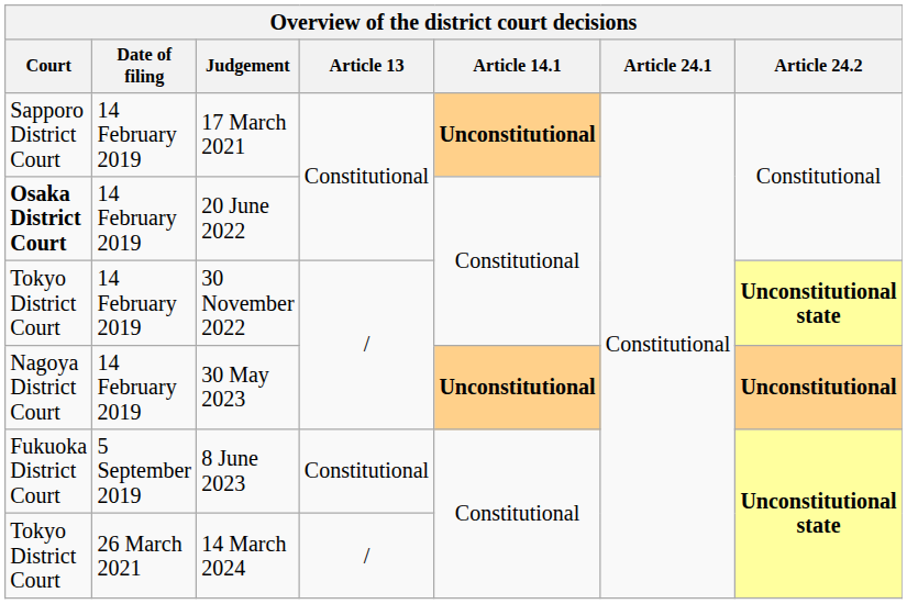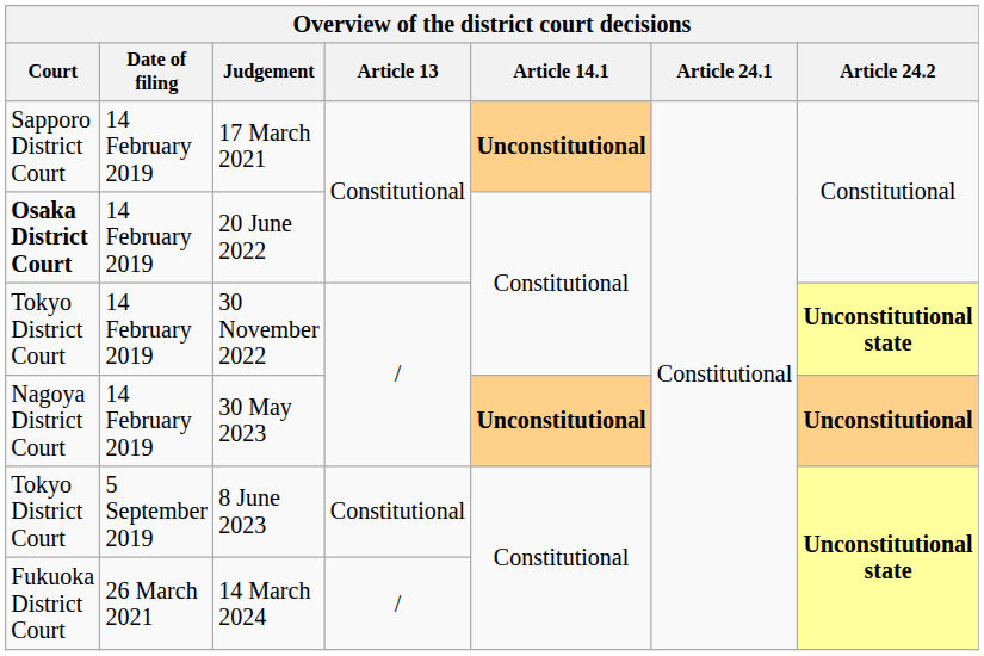8 June 2023 | Court: Fukuoka District Court -> Tokyo District Court
14 March 2024 | Court: Tokyo District Court -> Fukuoka District Court
